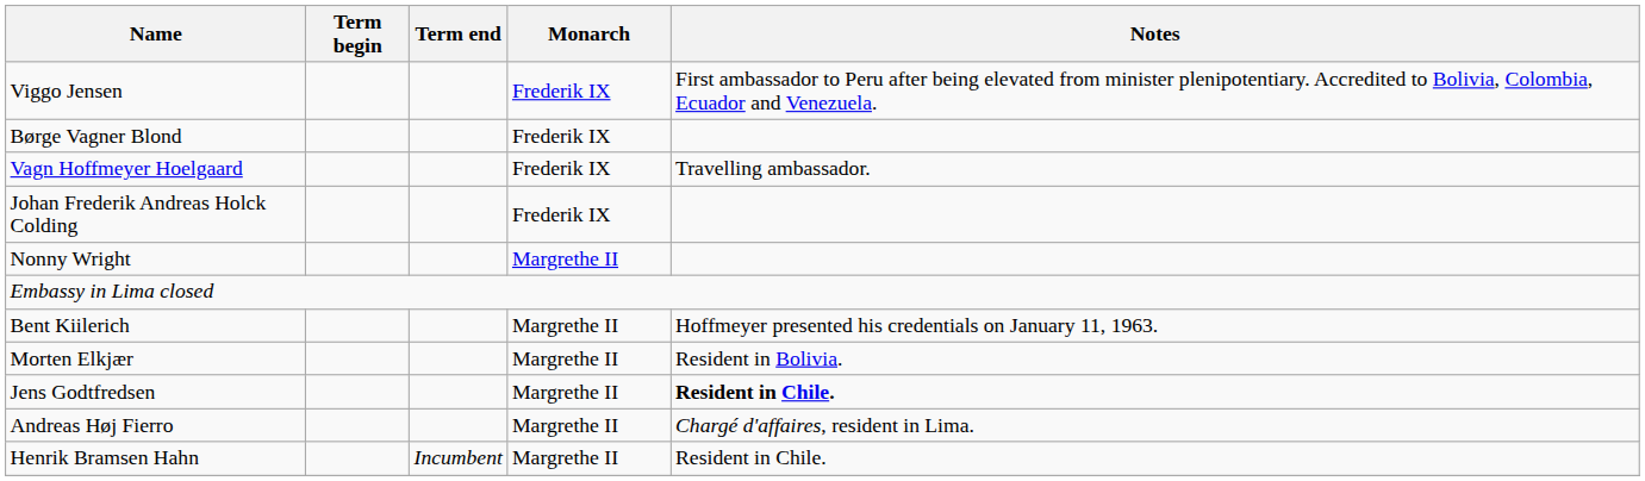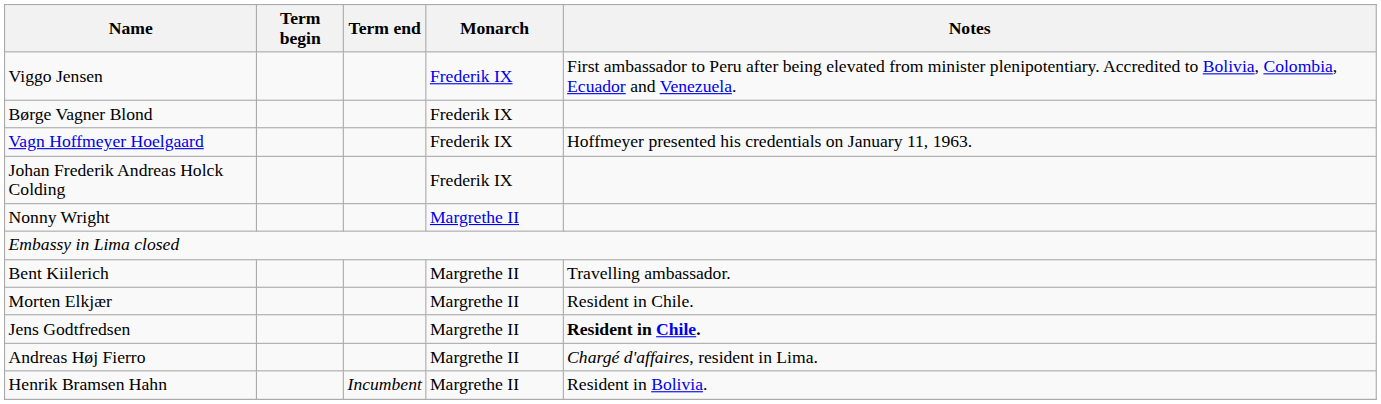Vagn Hoffmeyer Hoelgaard | Notes: Travelling ambassador. -> Hoffmeyer presented his credentials on January 11, 1963.
Bent Kiilerich | Notes: Hoffmeyer presented his credentials on January 11, 1963. -> Travelling ambassador.
Morten Elkjær | Notes: Resident in Bolivia. -> Resident in Chile.
Henrik Bramsen Hahn | Notes: Resident in Chile. -> Resident in Bolivia.
